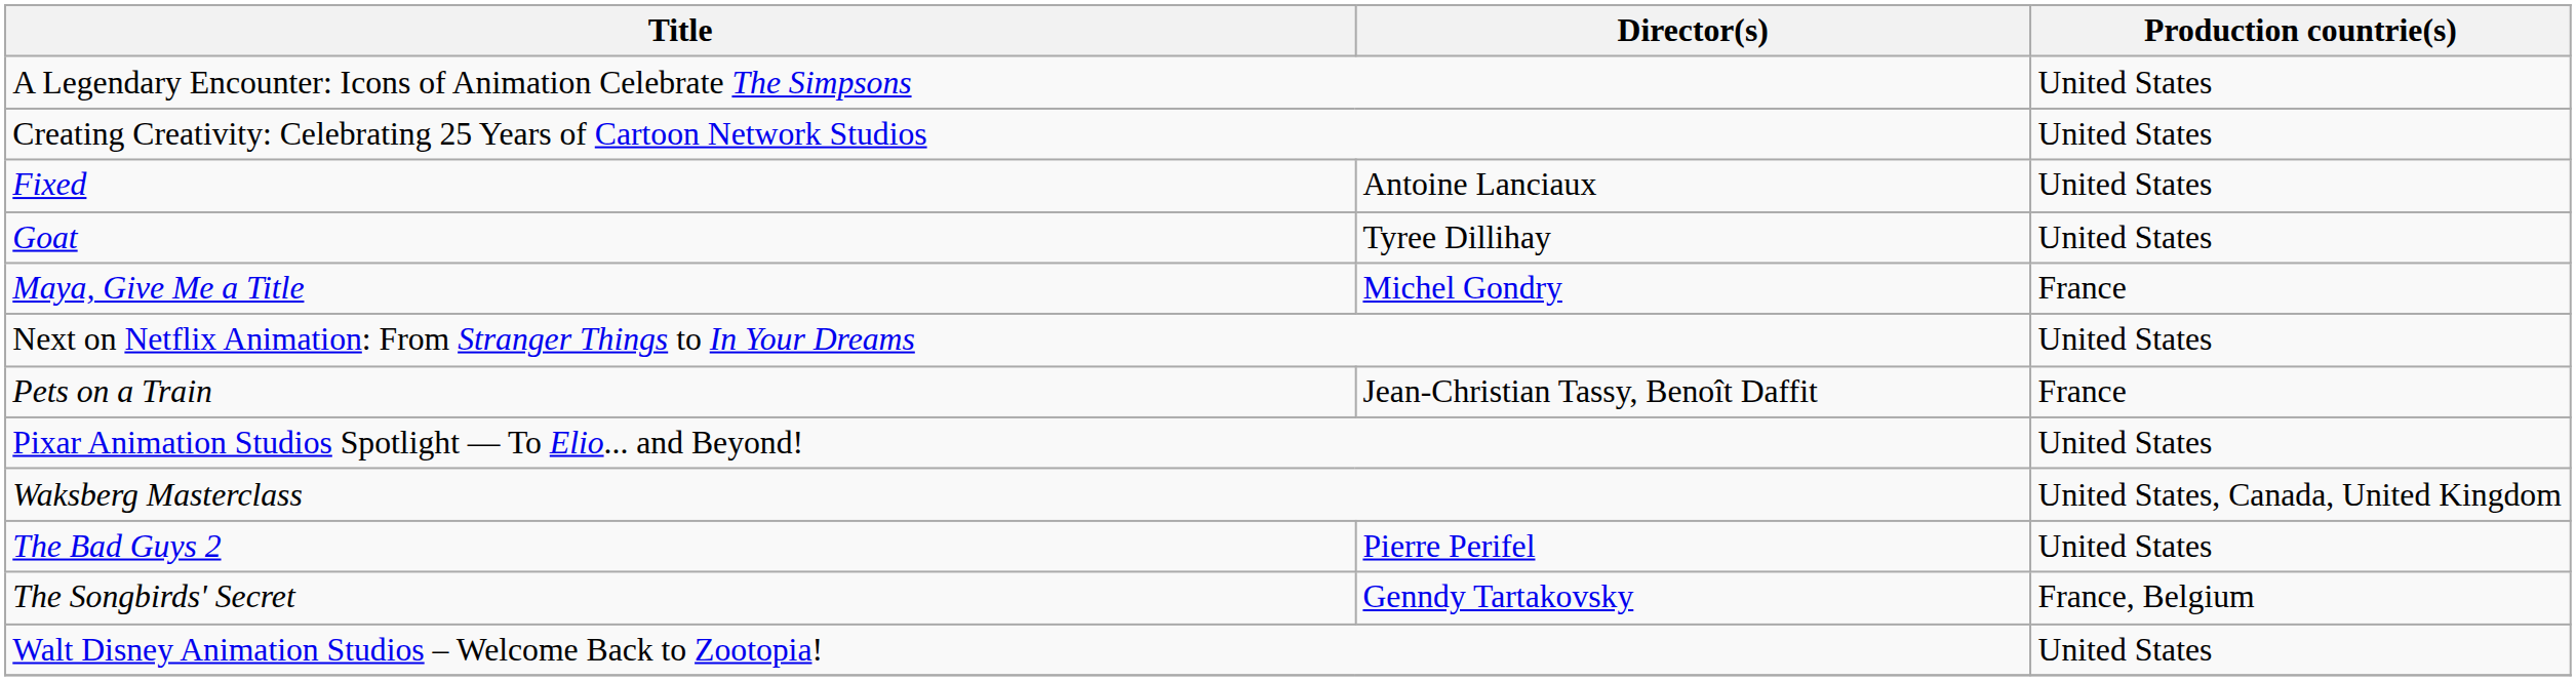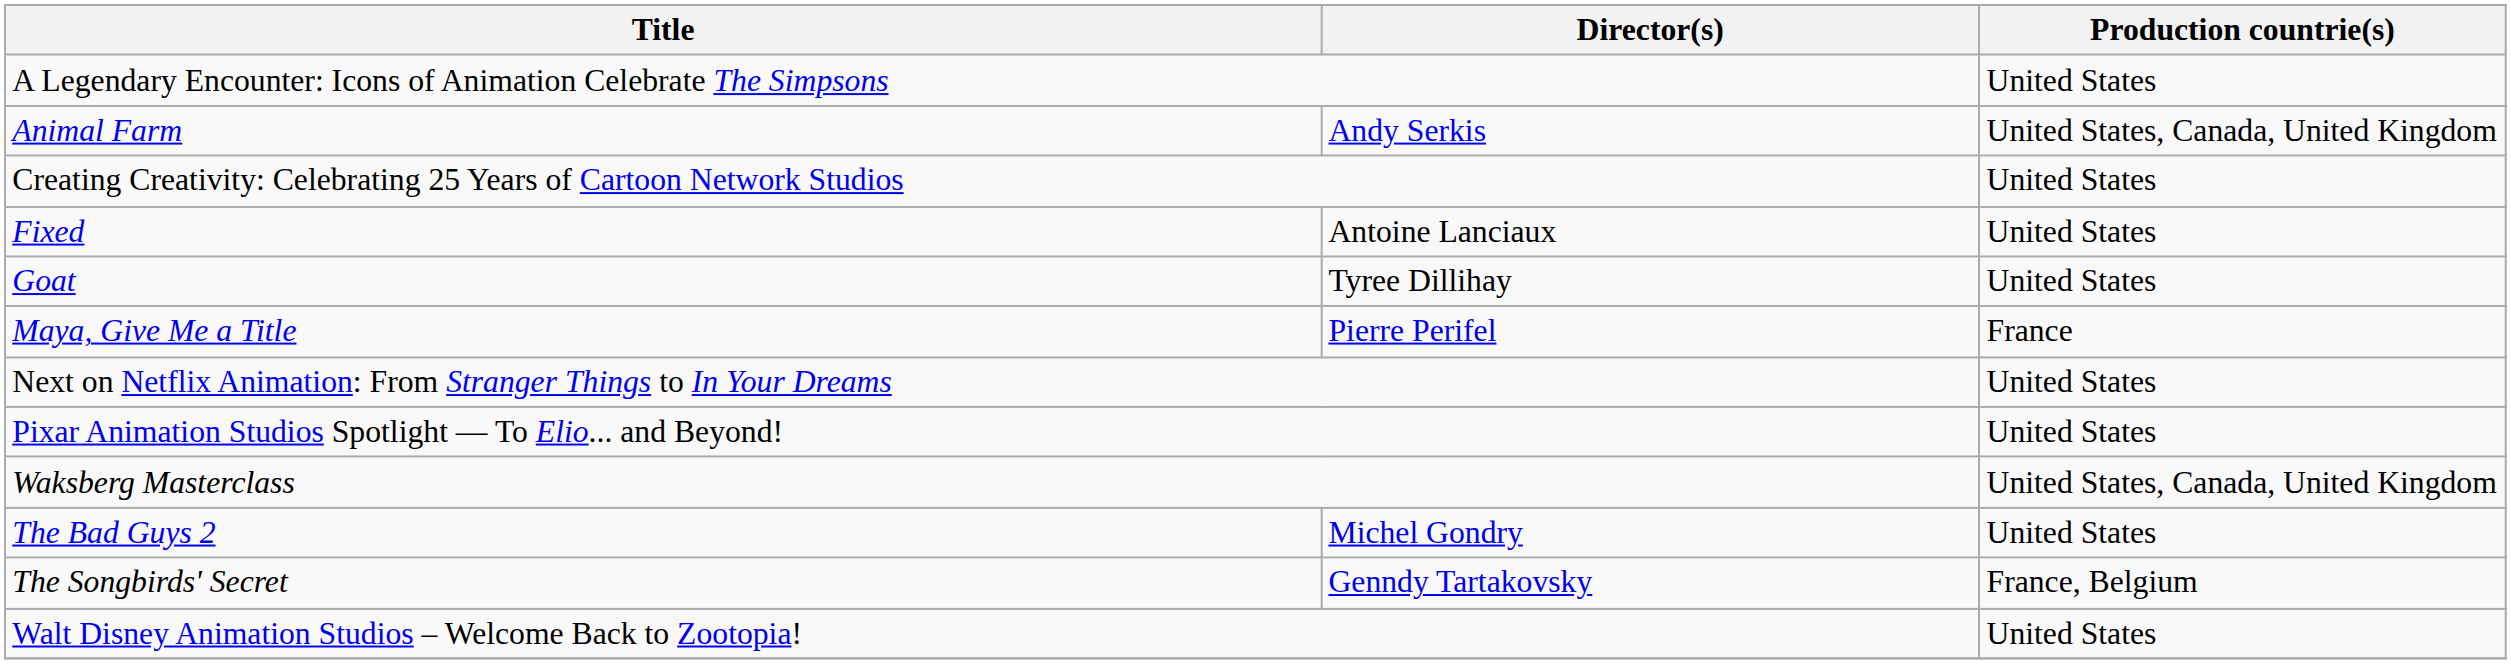+ row: Animal Farm | Andy Serkis | United States, Canada, United Kingdom
Maya, Give Me a Title | Director(s): Michel Gondry -> Pierre Perifel
- row: Pets on a Train | Jean-Christian Tassy, Benoît Daffit | France
The Bad Guys 2 | Director(s): Pierre Perifel -> Michel Gondry
